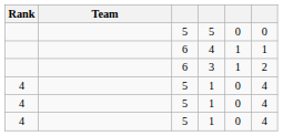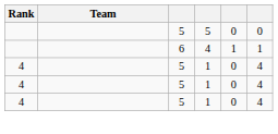- row: 6 | 3 | 1 | 2
